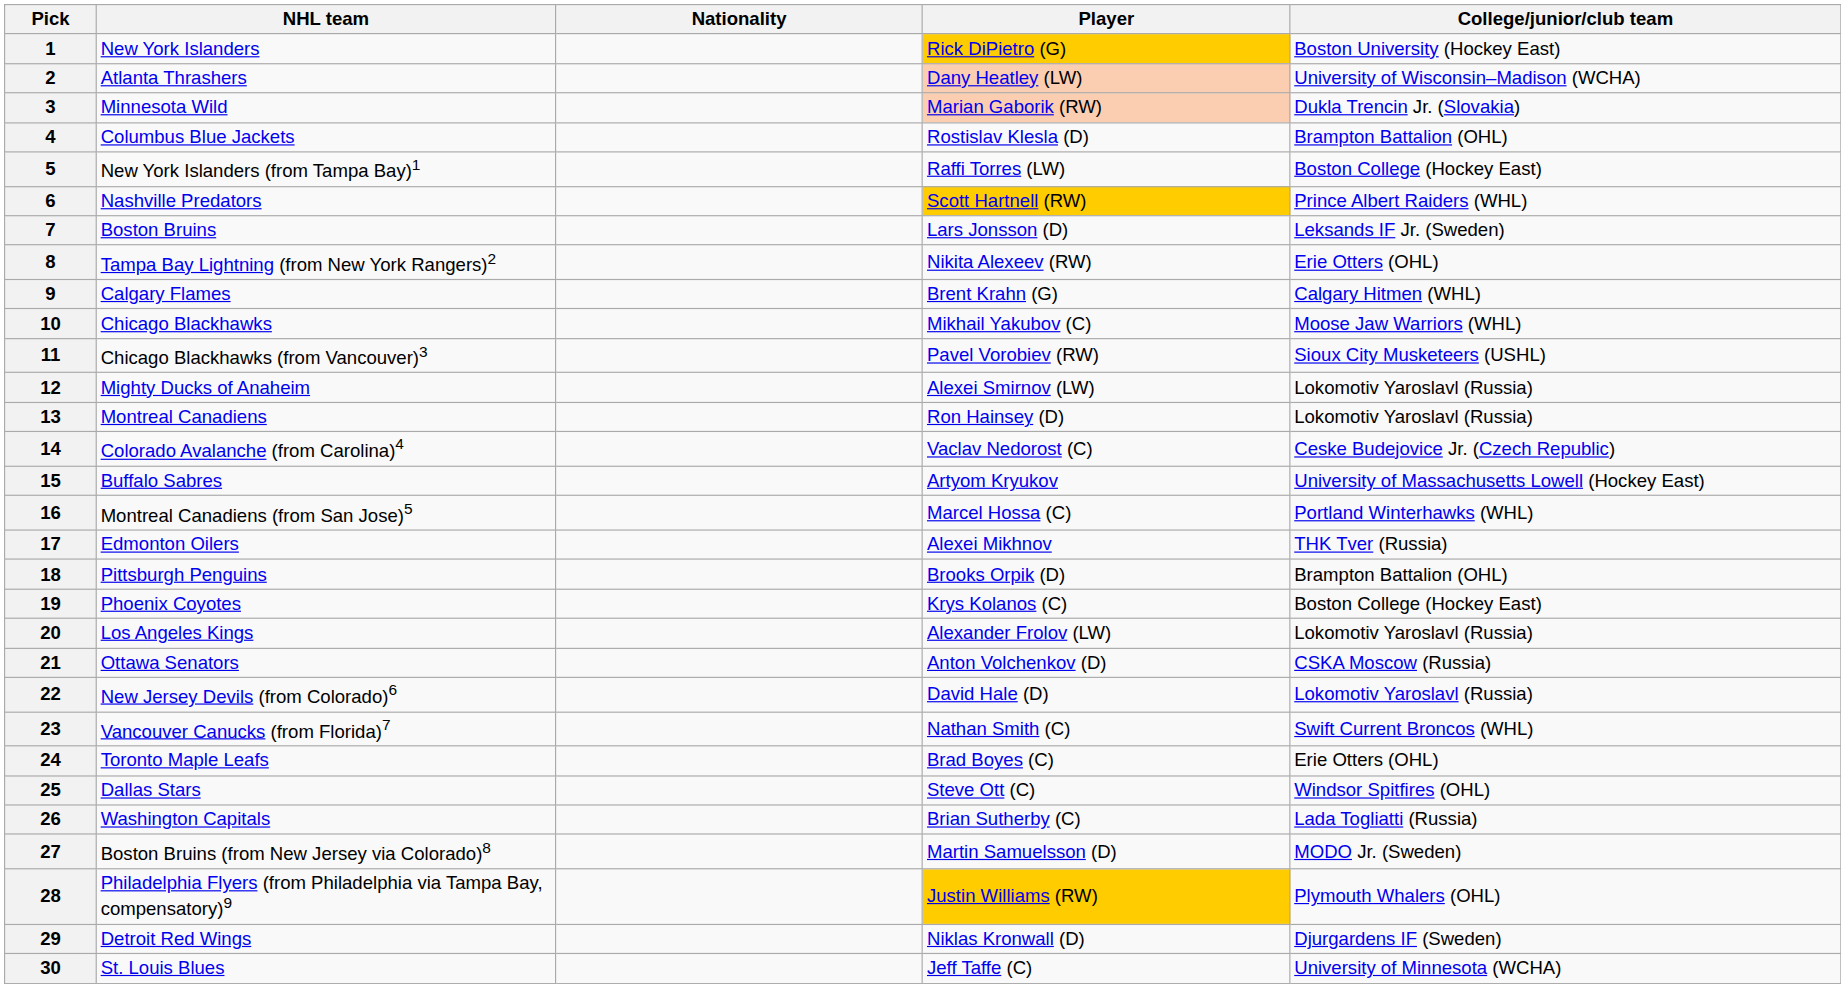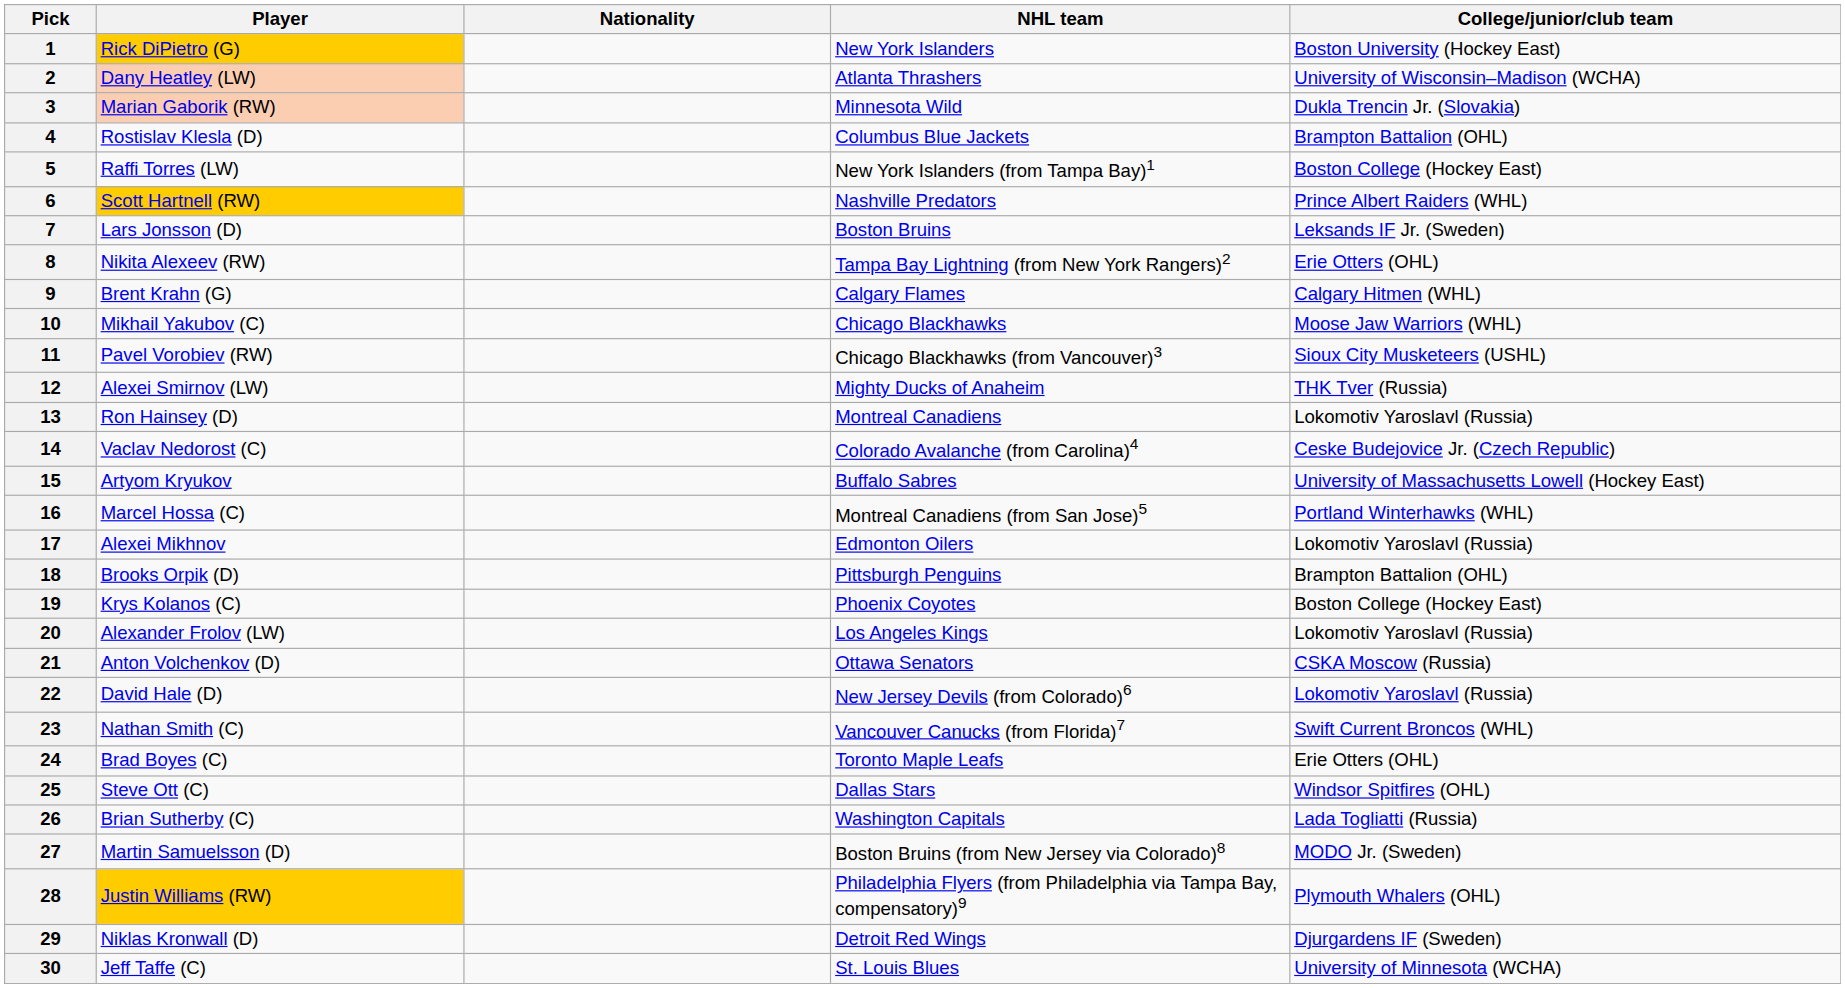columns swapped: Player <-> NHL team
12 | College/junior/club team: Lokomotiv Yaroslavl (Russia) -> THK Tver (Russia)
17 | College/junior/club team: THK Tver (Russia) -> Lokomotiv Yaroslavl (Russia)
